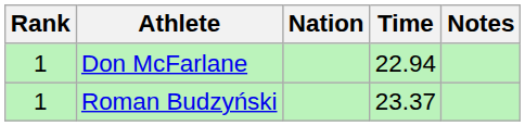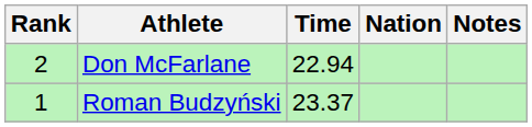columns swapped: Nation <-> Time
Don McFarlane | Rank: 1 -> 2
